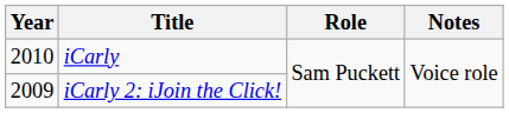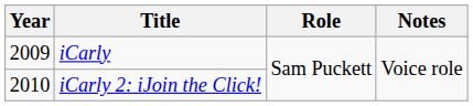iCarly | Year: 2010 -> 2009
iCarly 2: iJoin the Click! | Year: 2009 -> 2010
